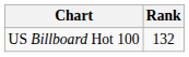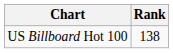US Billboard Hot 100 | Rank: 132 -> 138
